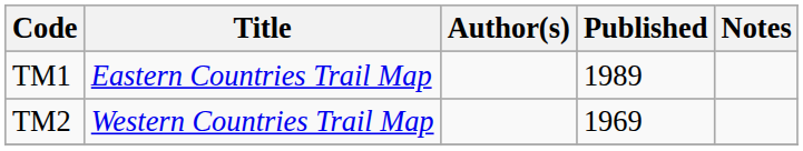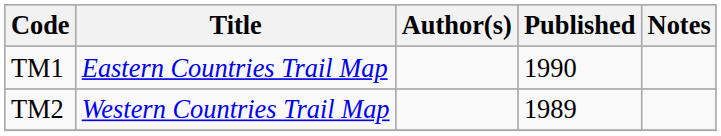TM1 | Published: 1989 -> 1990
TM2 | Published: 1969 -> 1989
